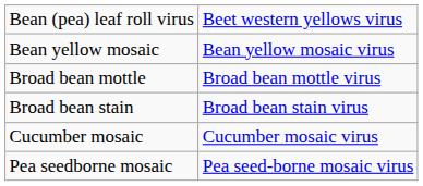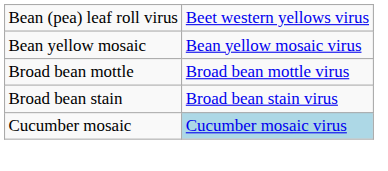Cucumber mosaic | column 2: no background -> lightblue background
- row: Pea seedborne mosaic | Pea seed-borne mosaic virus
